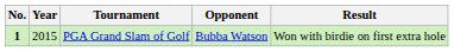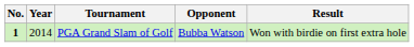PGA Grand Slam of Golf | Year: 2015 -> 2014
